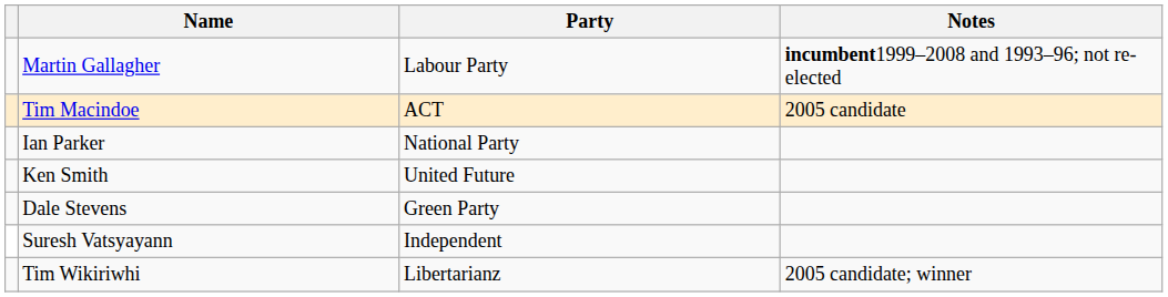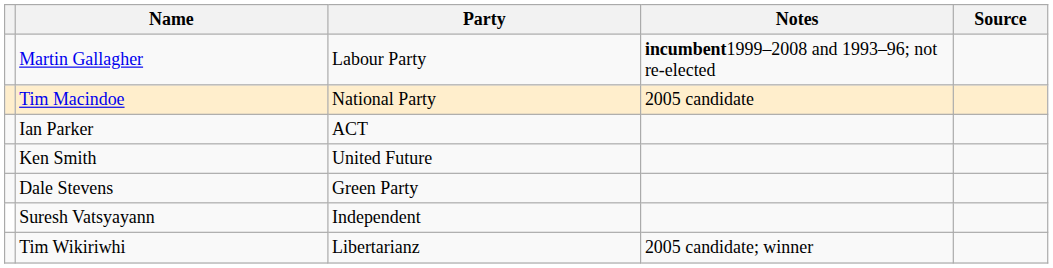+ column: Source
Tim Macindoe | Party: ACT -> National Party
Ian Parker | Party: National Party -> ACT
